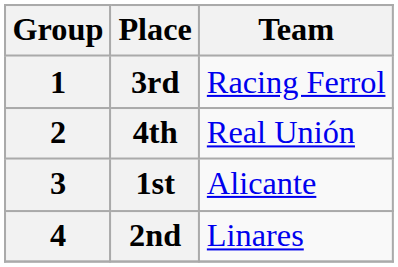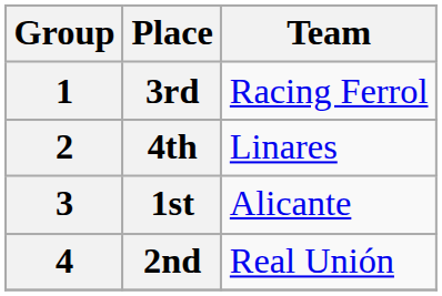4th | Team: Real Unión -> Linares
2nd | Team: Linares -> Real Unión
